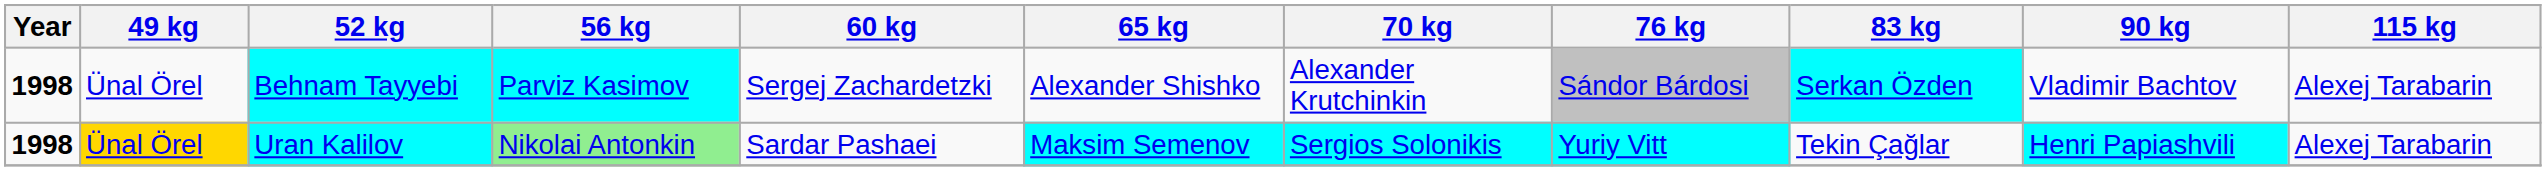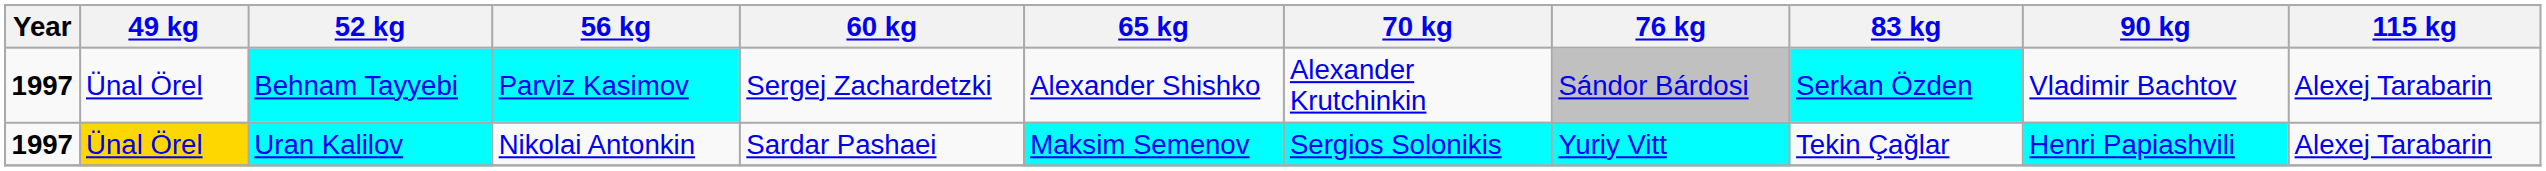Behnam Tayyebi | Year: 1998 -> 1997
Uran Kalilov | Year: 1998 -> 1997
Uran Kalilov | 56 kg: lightgreen background -> no background
